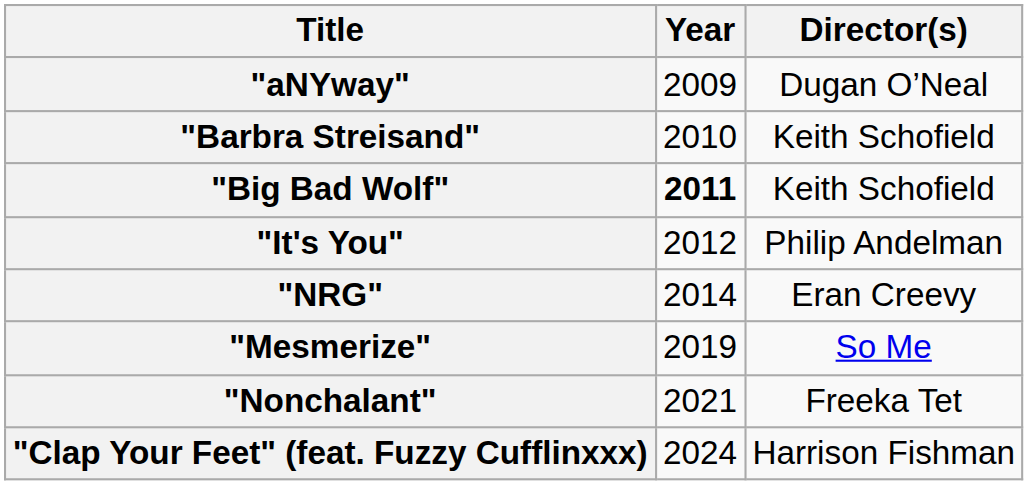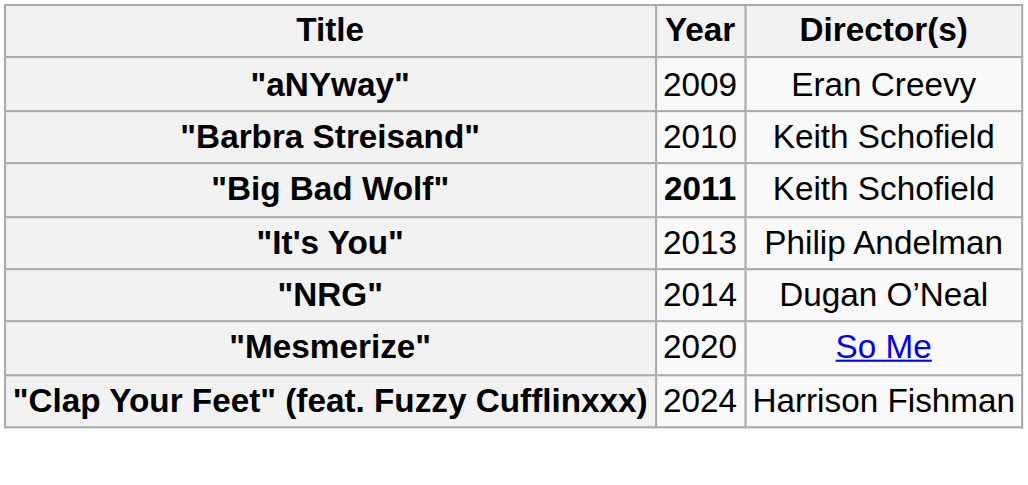"aNYway" | Director(s): Dugan O’Neal -> Eran Creevy
"It's You" | Year: 2012 -> 2013
"NRG" | Director(s): Eran Creevy -> Dugan O’Neal
"Mesmerize" | Year: 2019 -> 2020
- row: "Nonchalant" | 2021 | Freeka Tet
